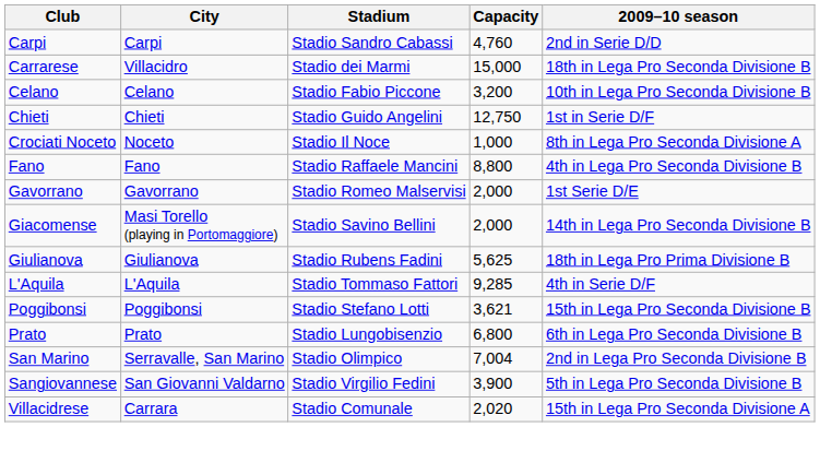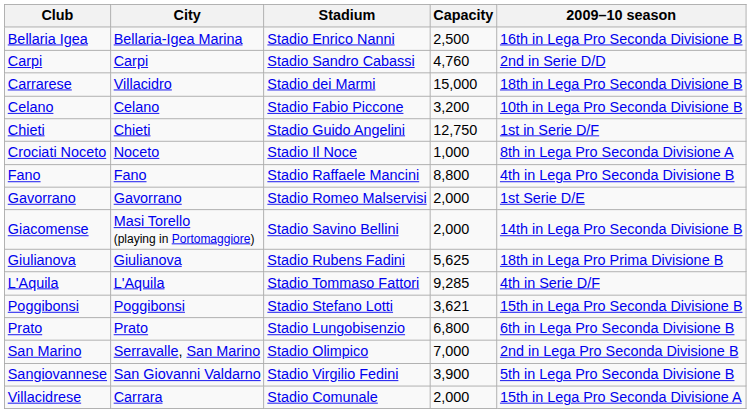+ row: Bellaria Igea | Bellaria-Igea Marina | Stadio Enrico Nanni | 2,500 | 16th in Lega Pro Seconda Divisione B
San Marino | Capacity: 7,004 -> 7,000
Villacidrese | Capacity: 2,020 -> 2,000
